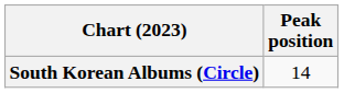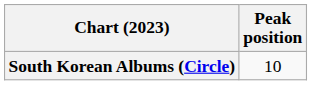South Korean Albums (Circle) | Peak position: 14 -> 10
